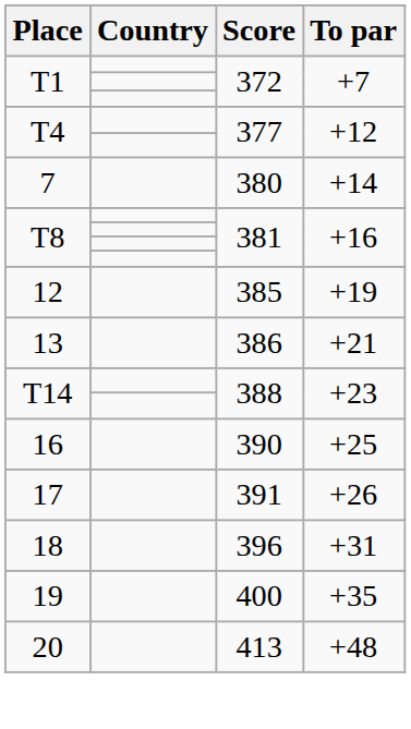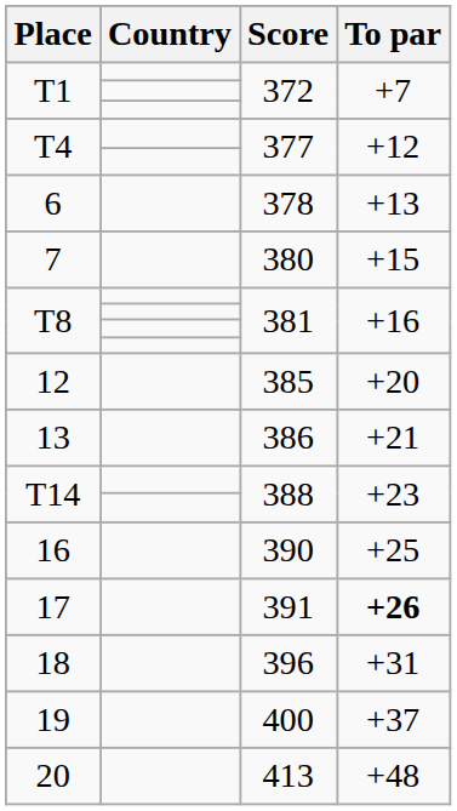+ row: 6 | 378 | +13
7 | To par: +14 -> +15
12 | To par: +19 -> +20
17 | To par: normal -> bold
19 | To par: +35 -> +37
